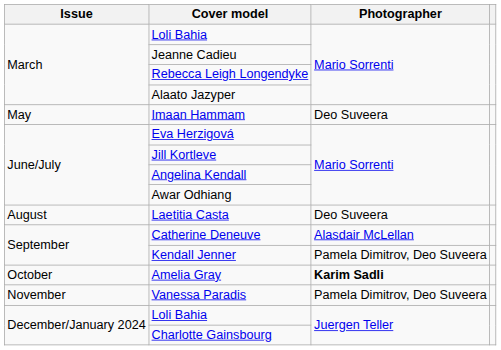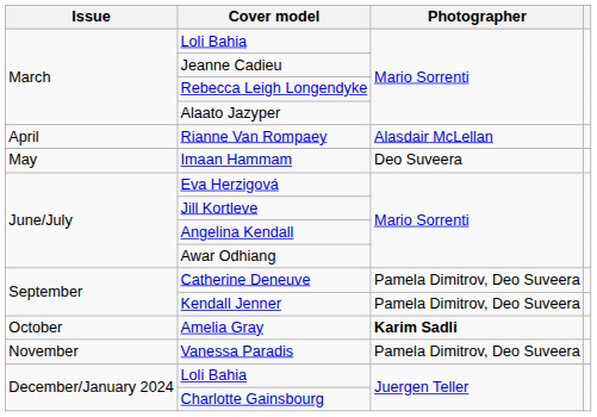+ row: April | Rianne Van Rompaey | Alasdair McLellan
- row: August | Laetitia Casta | Deo Suveera
Catherine Deneuve | Photographer: Alasdair McLellan -> Pamela Dimitrov, Deo Suveera
